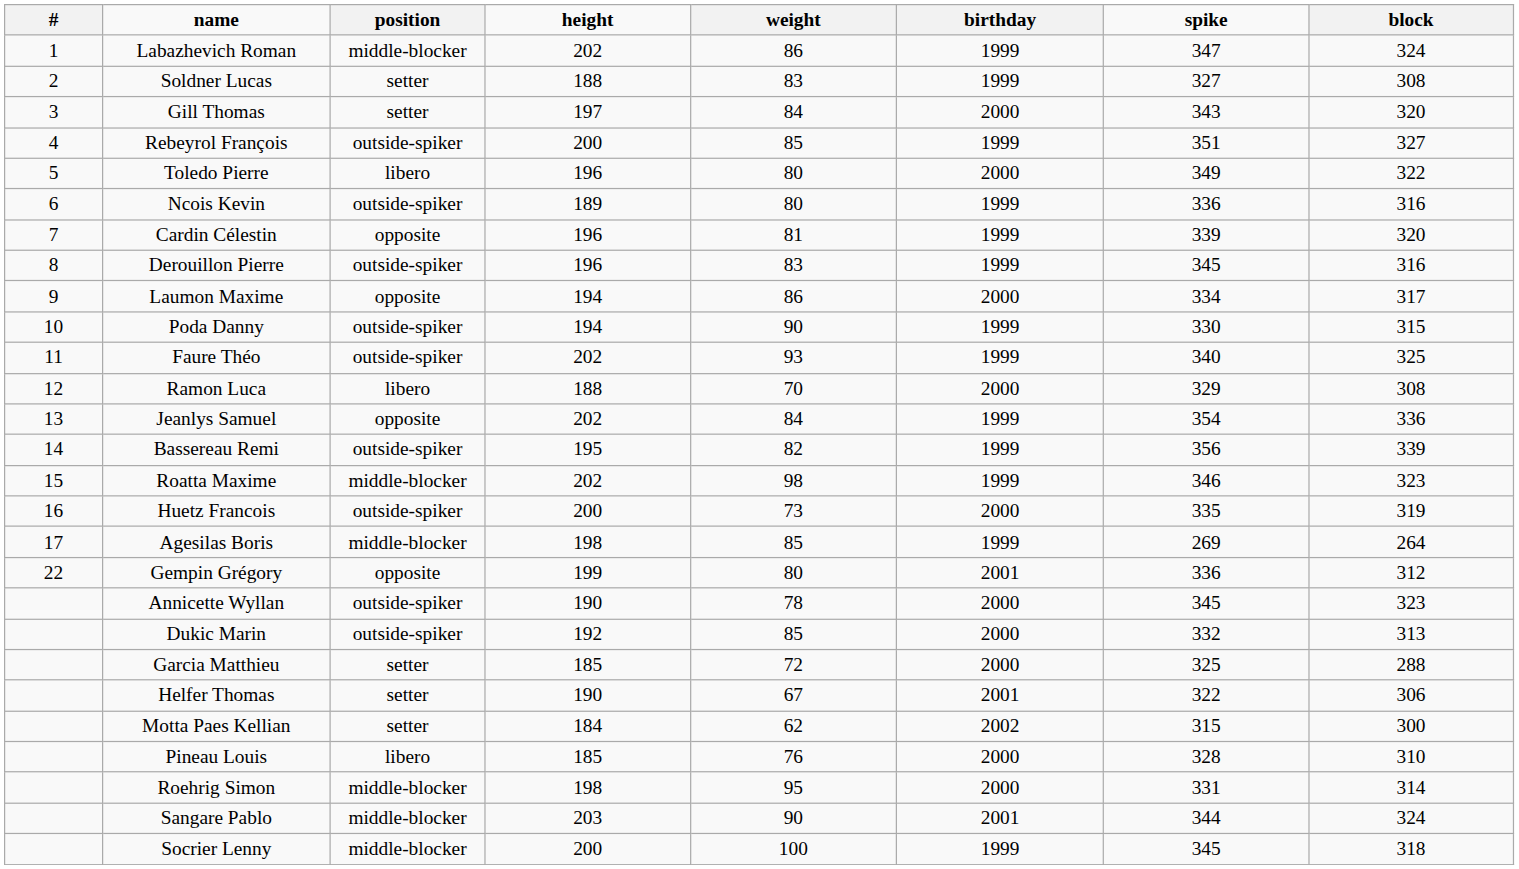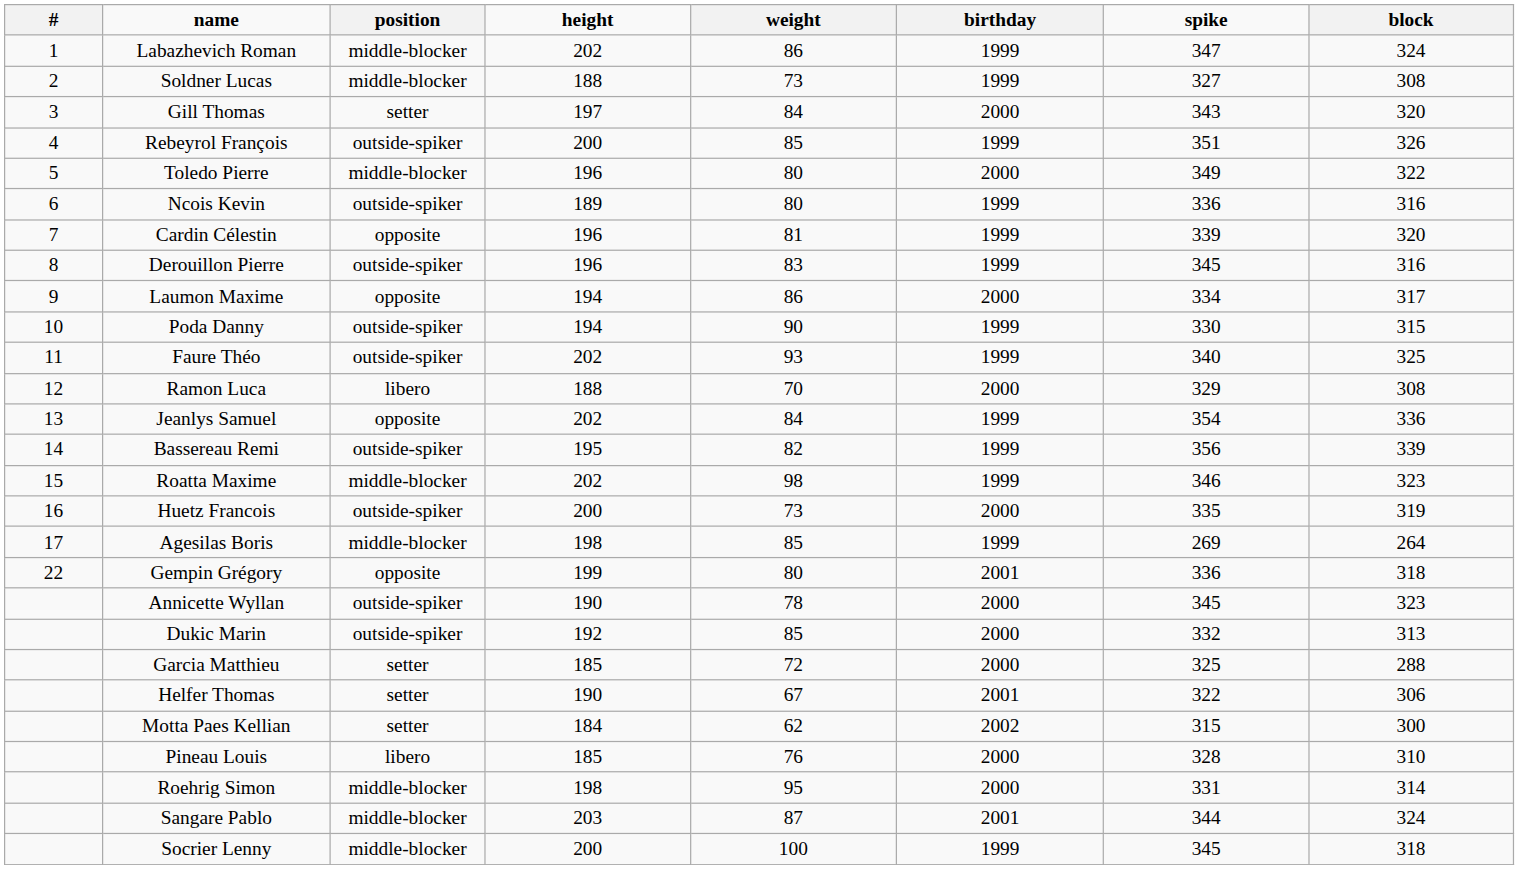Soldner Lucas | position: setter -> middle-blocker
Soldner Lucas | weight: 83 -> 73
Rebeyrol François | block: 327 -> 326
Toledo Pierre | position: libero -> middle-blocker
Gempin Grégory | block: 312 -> 318
Sangare Pablo | weight: 90 -> 87
